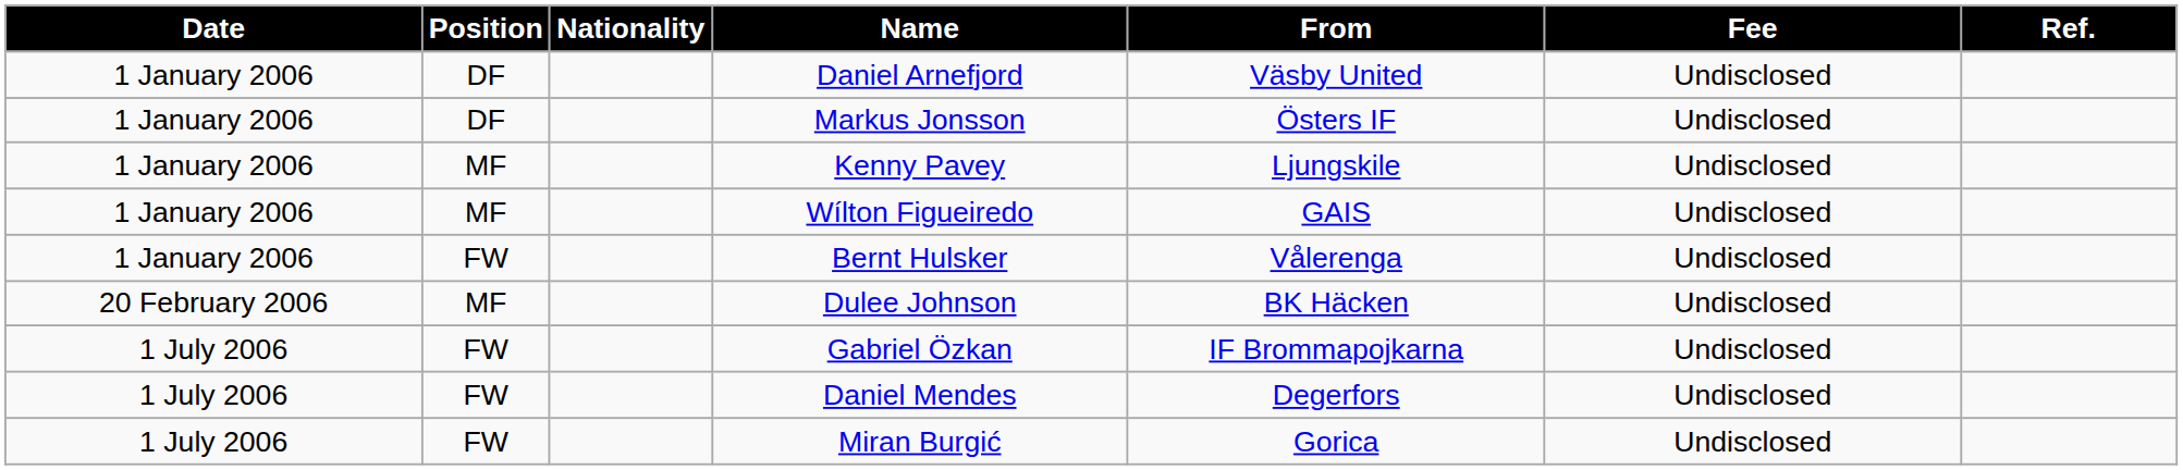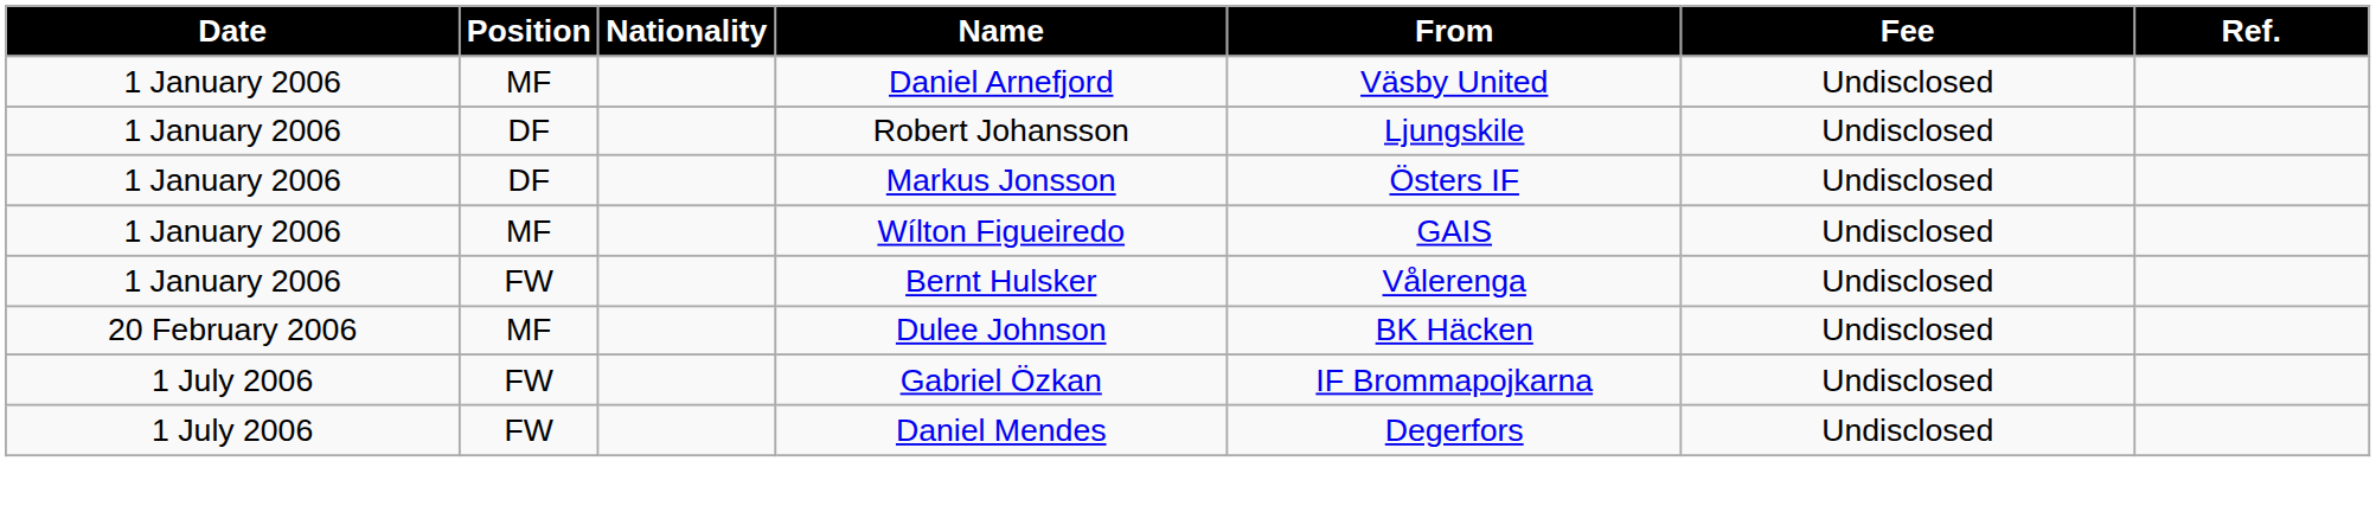Daniel Arnefjord | Position: DF -> MF
+ row: 1 January 2006 | DF | Robert Johansson | Ljungskile | Undisclosed
- row: 1 January 2006 | MF | Kenny Pavey | Ljungskile | Undisclosed
- row: 1 July 2006 | FW | Miran Burgić | Gorica | Undisclosed
